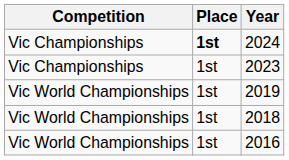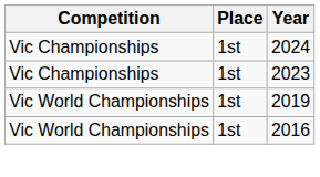2024 | Place: bold -> normal
- row: Vic World Championships | 1st | 2018
